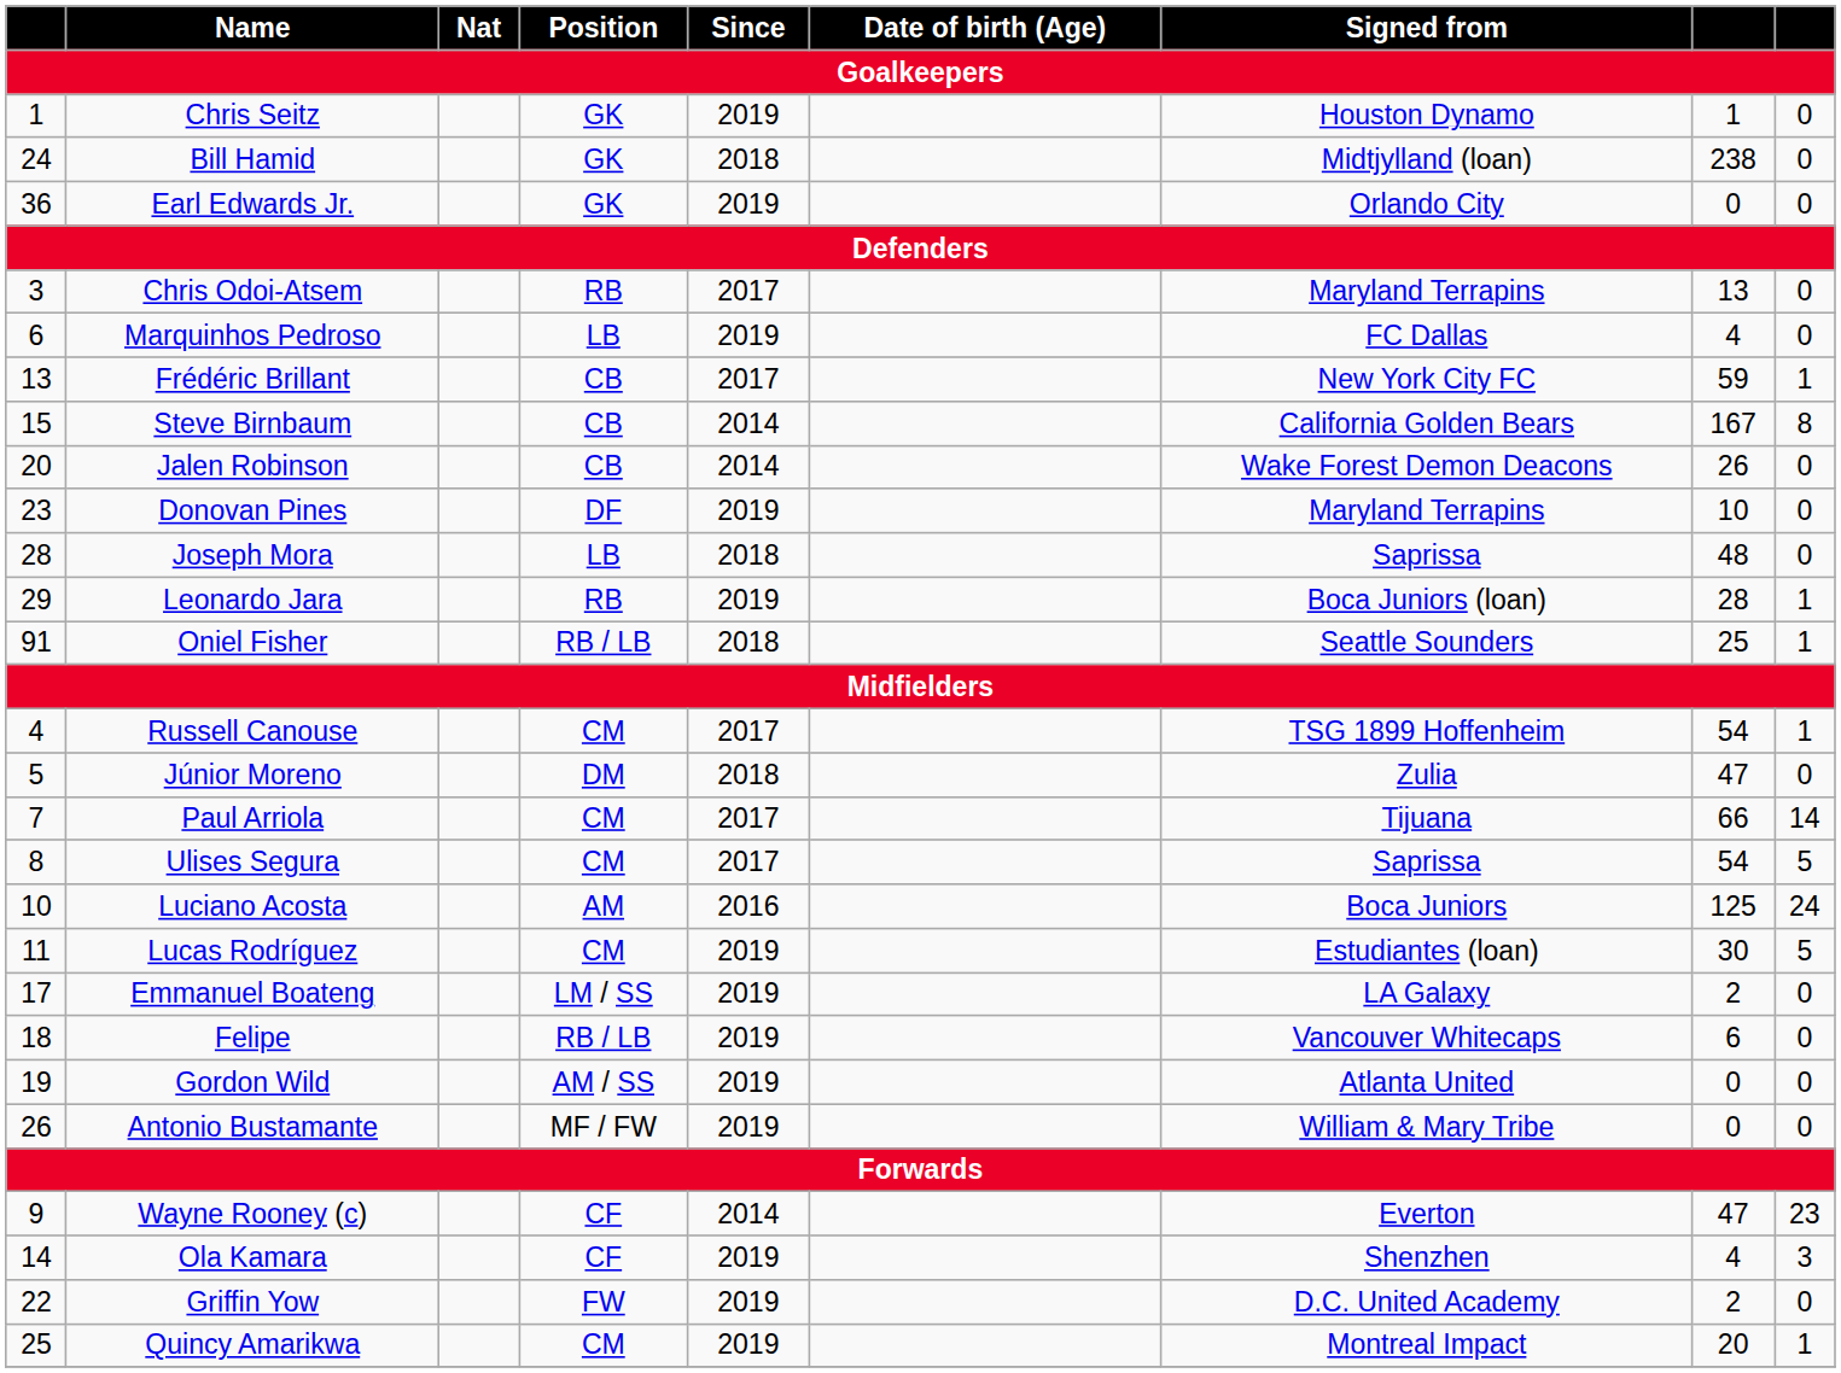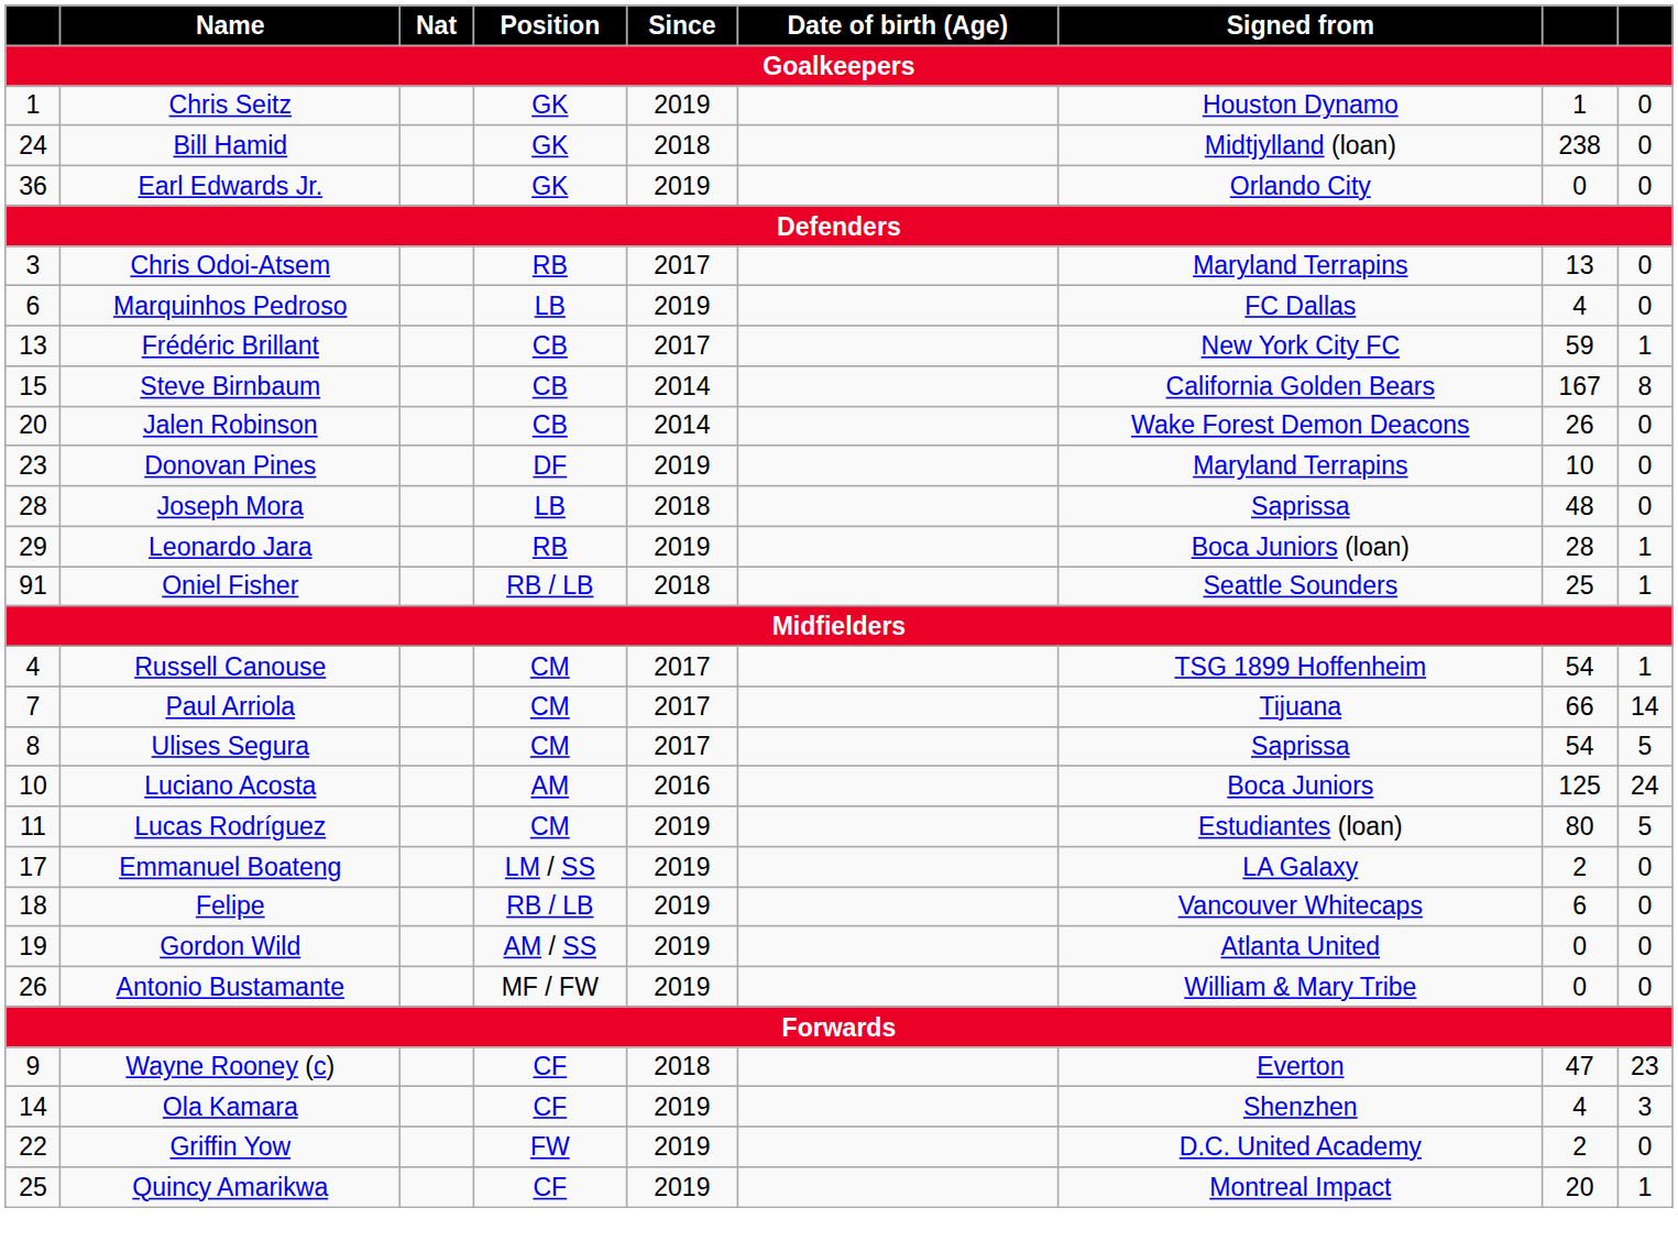- row: 5 | Júnior Moreno | DM | 2018 | Zulia | 47 | 0
Lucas Rodríguez | column 8: 30 -> 80
Wayne Rooney (c) | Since: 2014 -> 2018
Quincy Amarikwa | Position: CM -> CF
